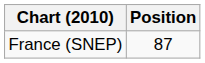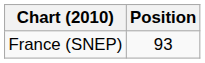France (SNEP) | Position: 87 -> 93
